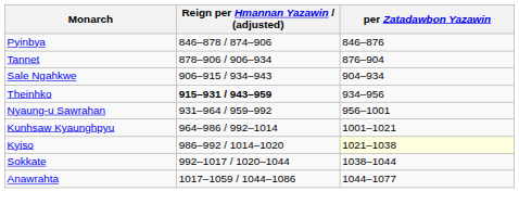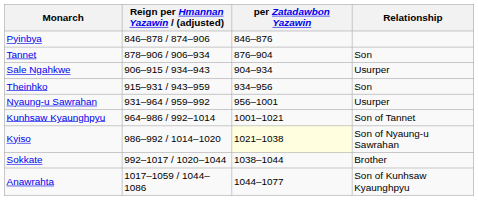+ column: Relationship | Son | Usurper | Son | Usurper | Son of Tannet | Son of Nyaung-u Sawrahan | Brother | Son of Kunhsaw Kyaunghpyu
Theinhko | Reign per Hmannan Yazawin / (adjusted): bold -> normal
